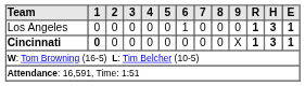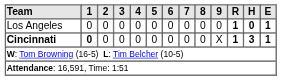Los Angeles | 6: 1 -> 0
Los Angeles | H: 3 -> 0
